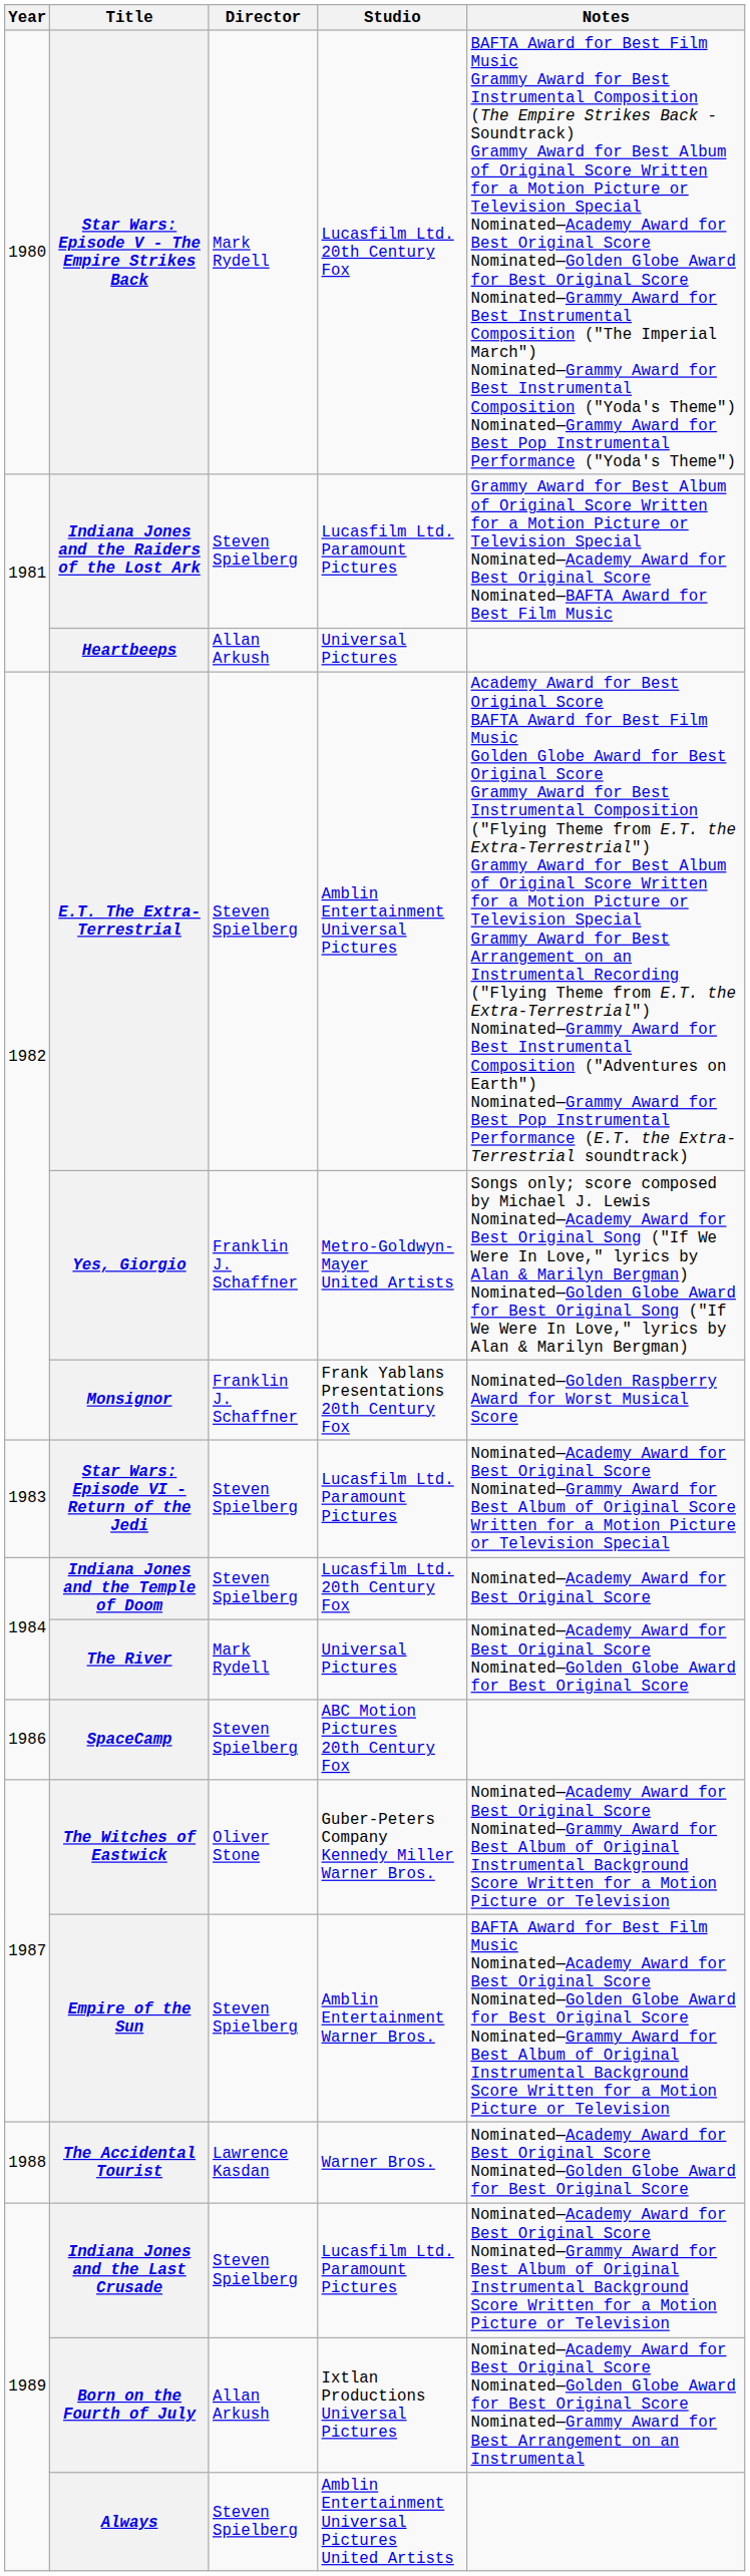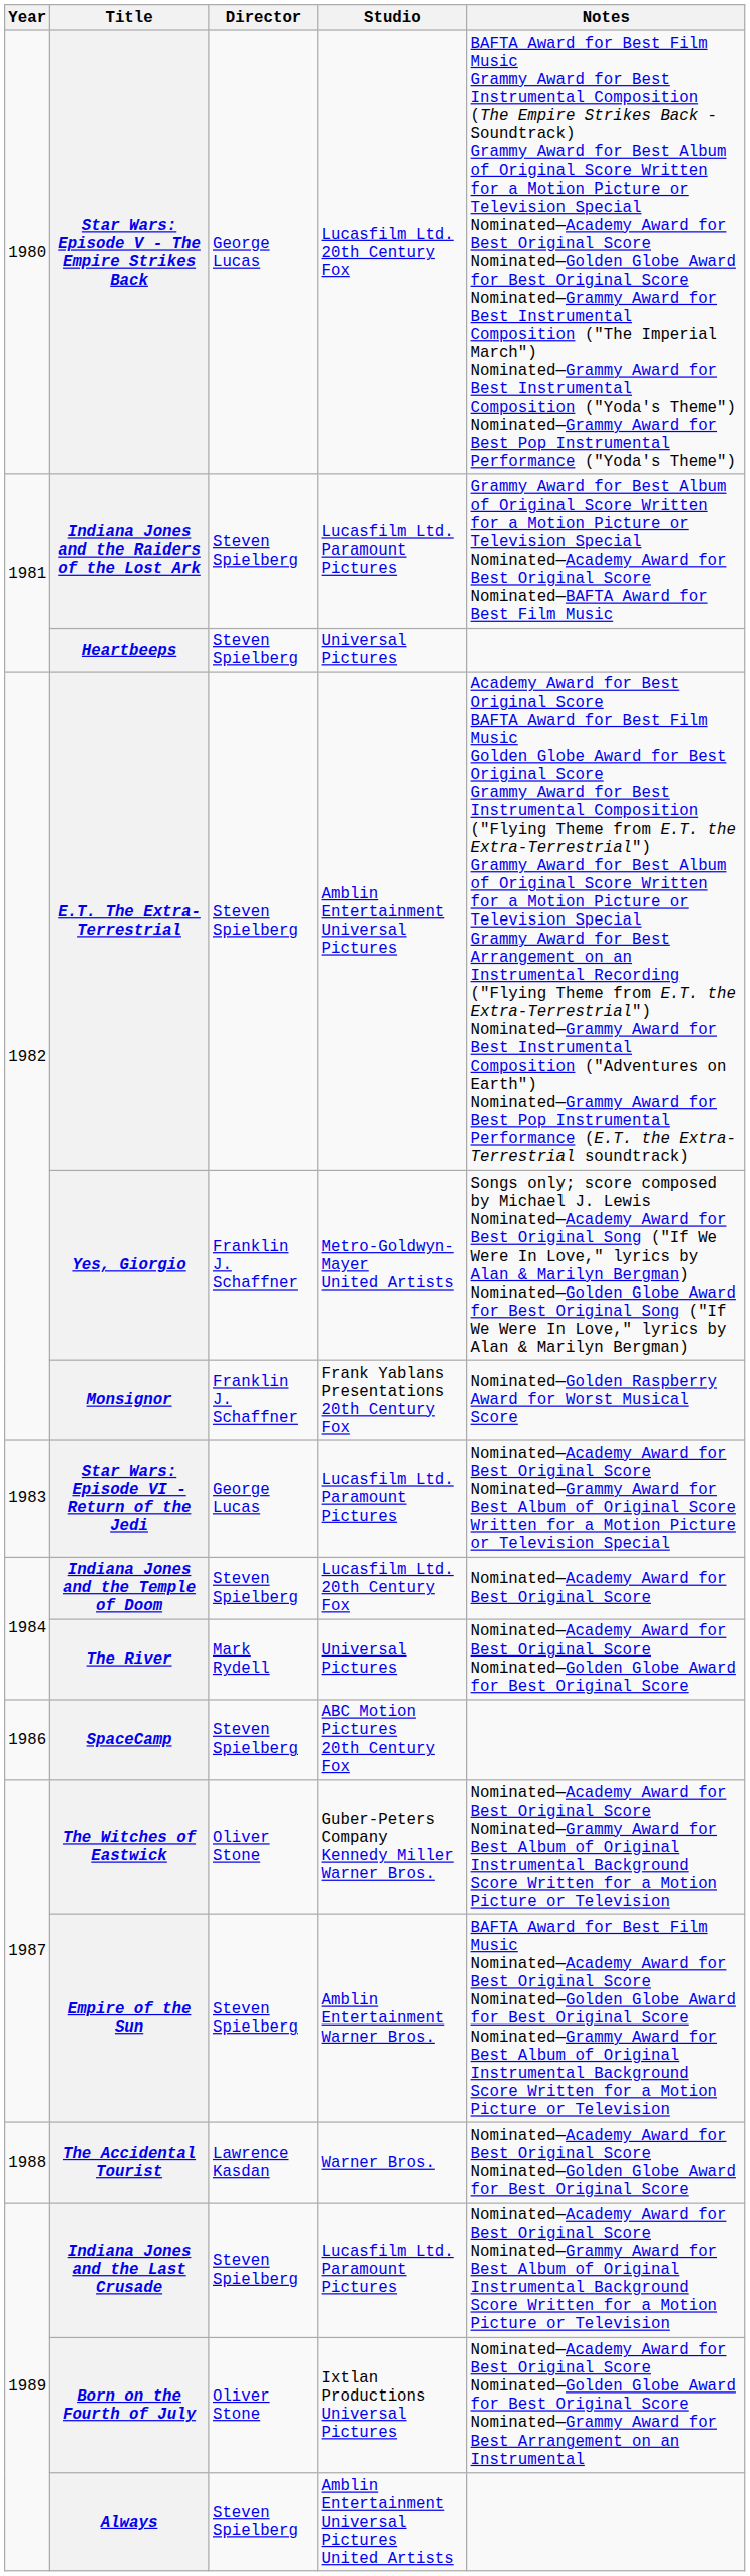Star Wars: Episode V - The Empire Strikes Back | Director: Mark Rydell -> George Lucas
Heartbeeps | Director: Allan Arkush -> Steven Spielberg
Star Wars: Episode VI - Return of the Jedi | Director: Steven Spielberg -> George Lucas
Born on the Fourth of July | Director: Allan Arkush -> Oliver Stone
